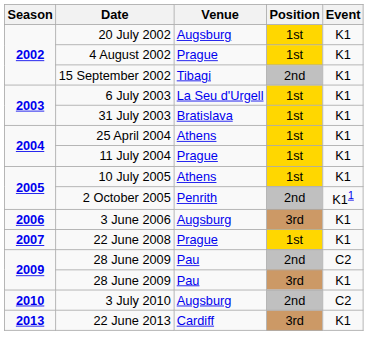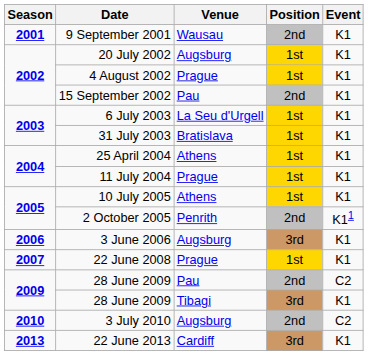+ row: 2001 | 9 September 2001 | Wausau | 2nd | K1
15 September 2002 | Venue: Tibagi -> Pau
28 June 2009 / 3rd | Venue: Pau -> Tibagi
